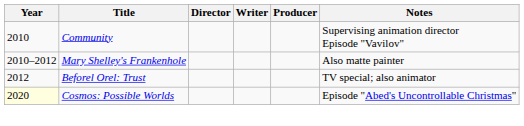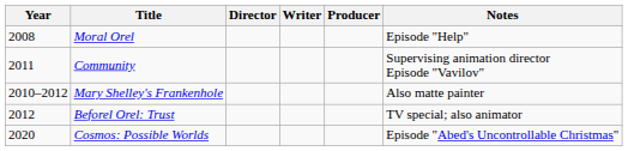+ row: 2008 | Moral Orel | Episode "Help"
Community | Year: 2010 -> 2011
Cosmos: Possible Worlds | Year: lightyellow background -> no background
